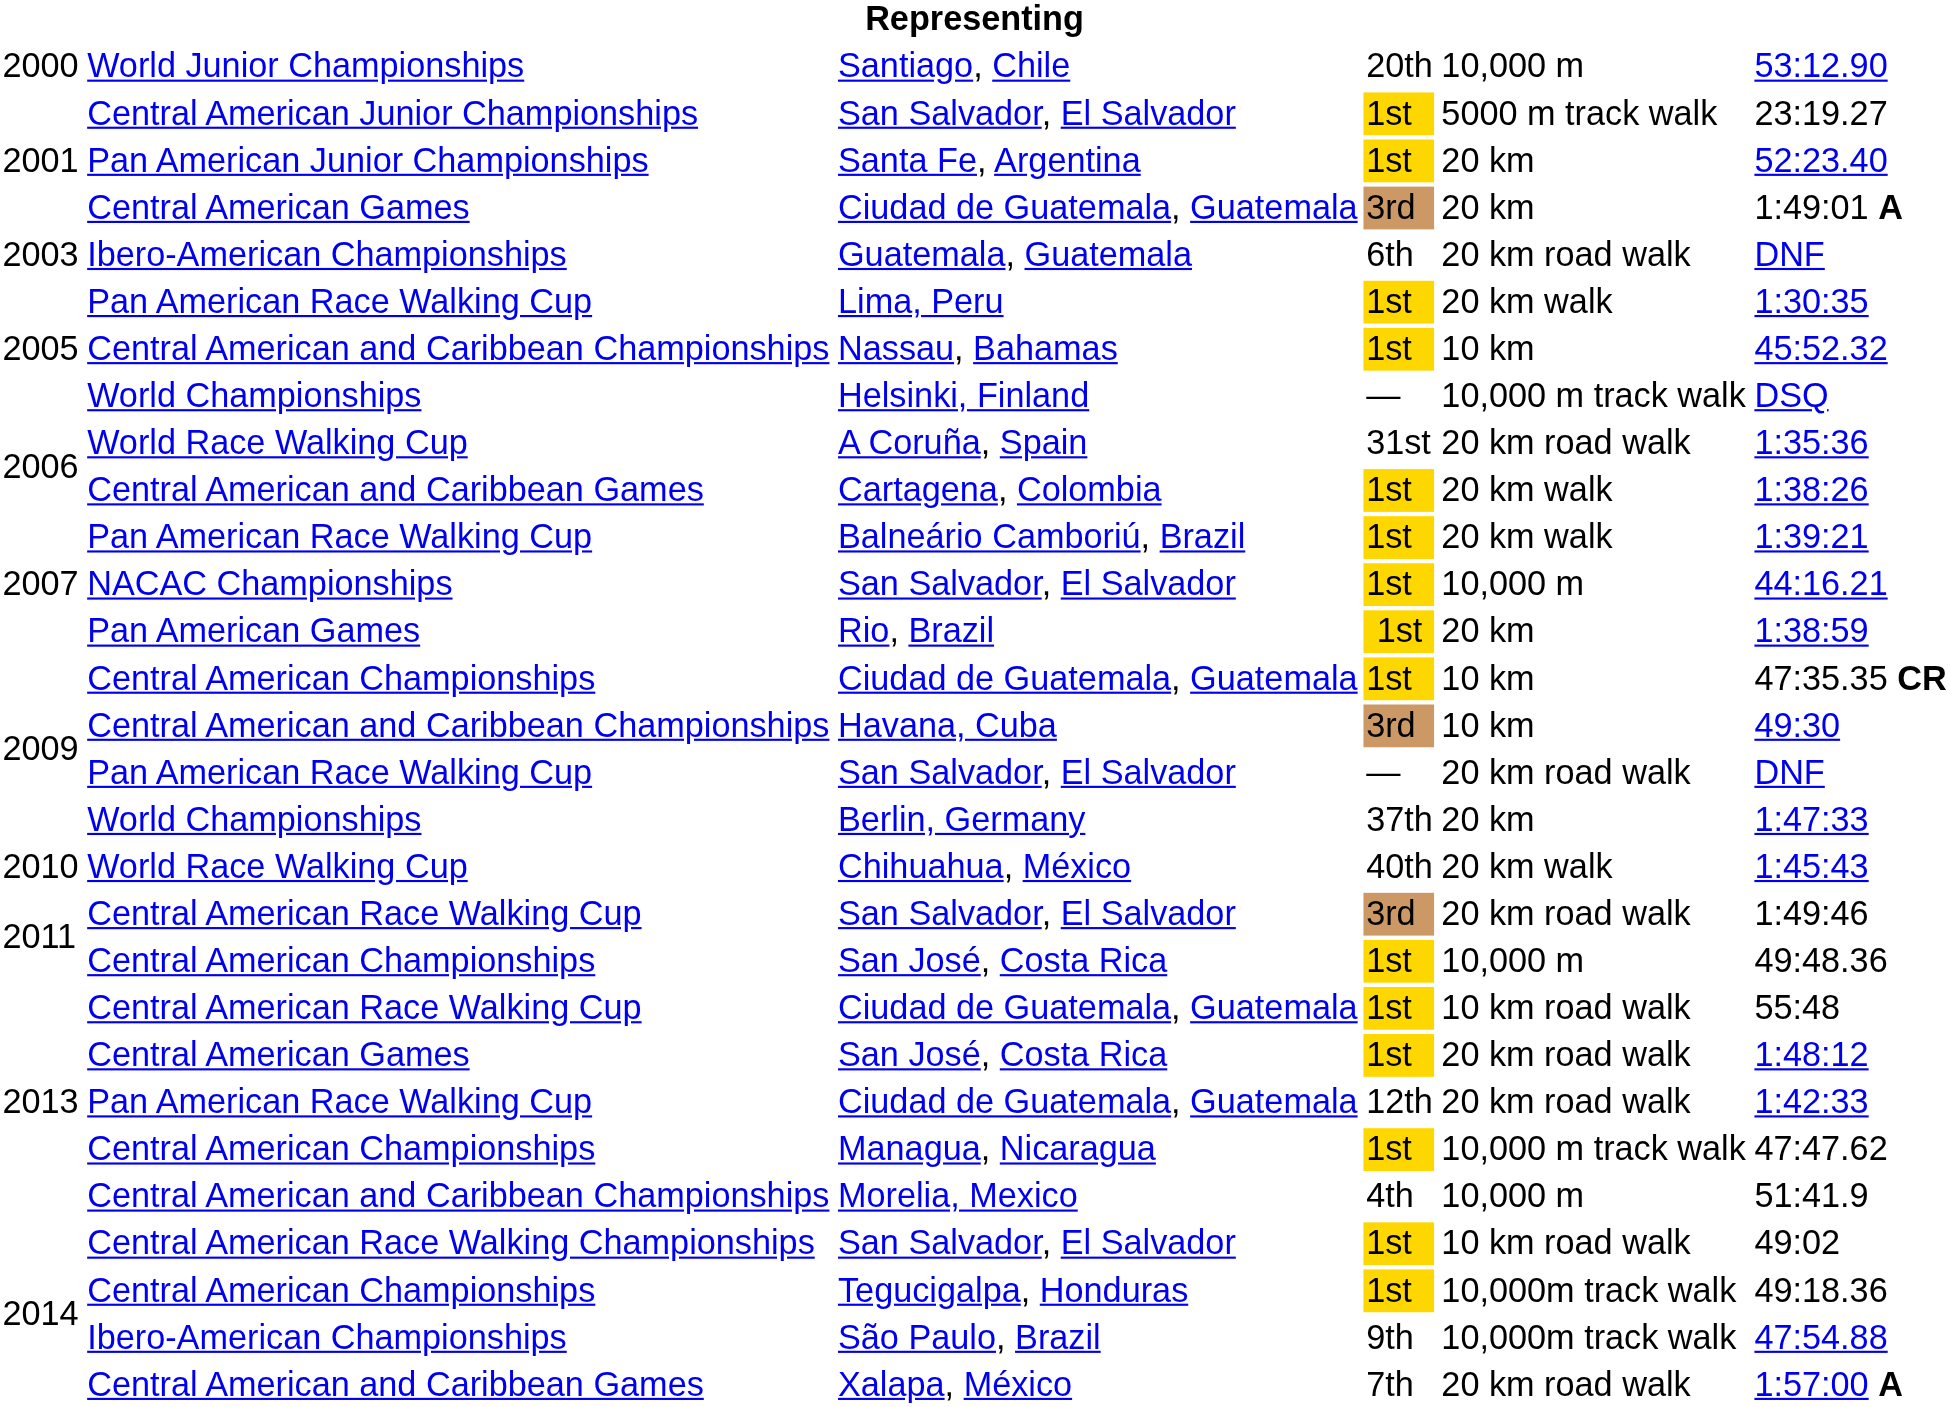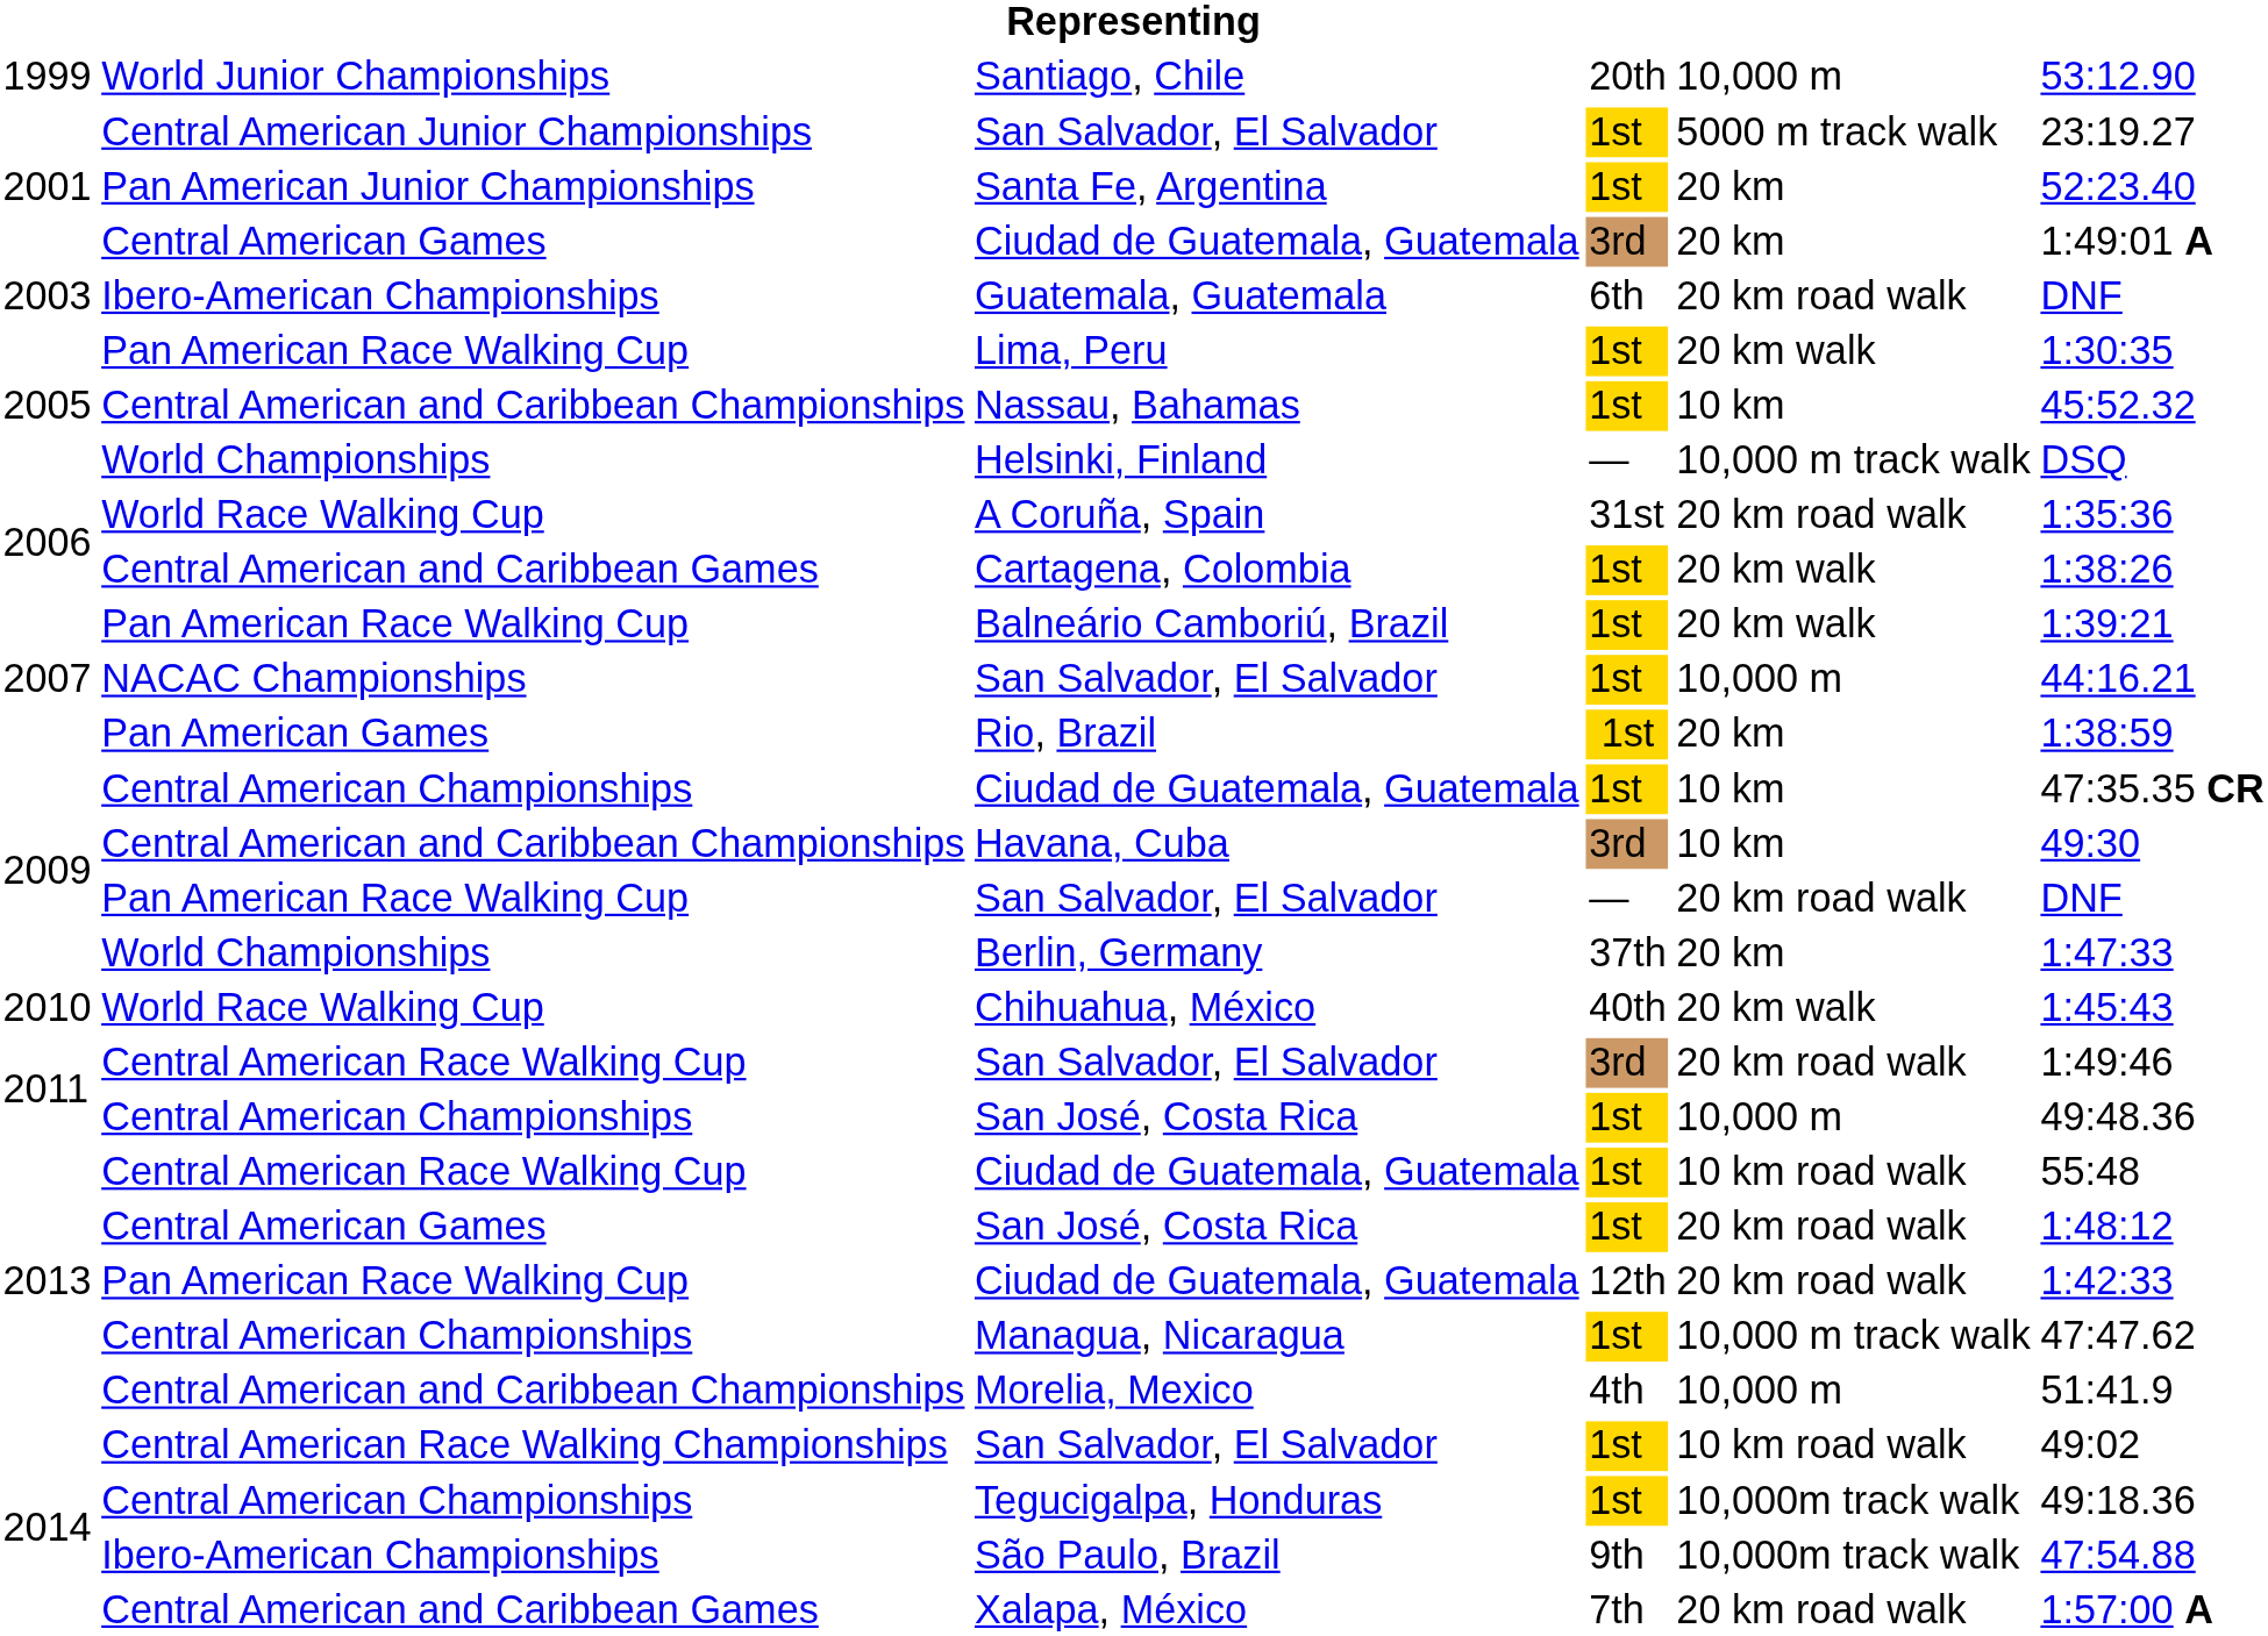Santiago, Chile | column 1: 2000 -> 1999
